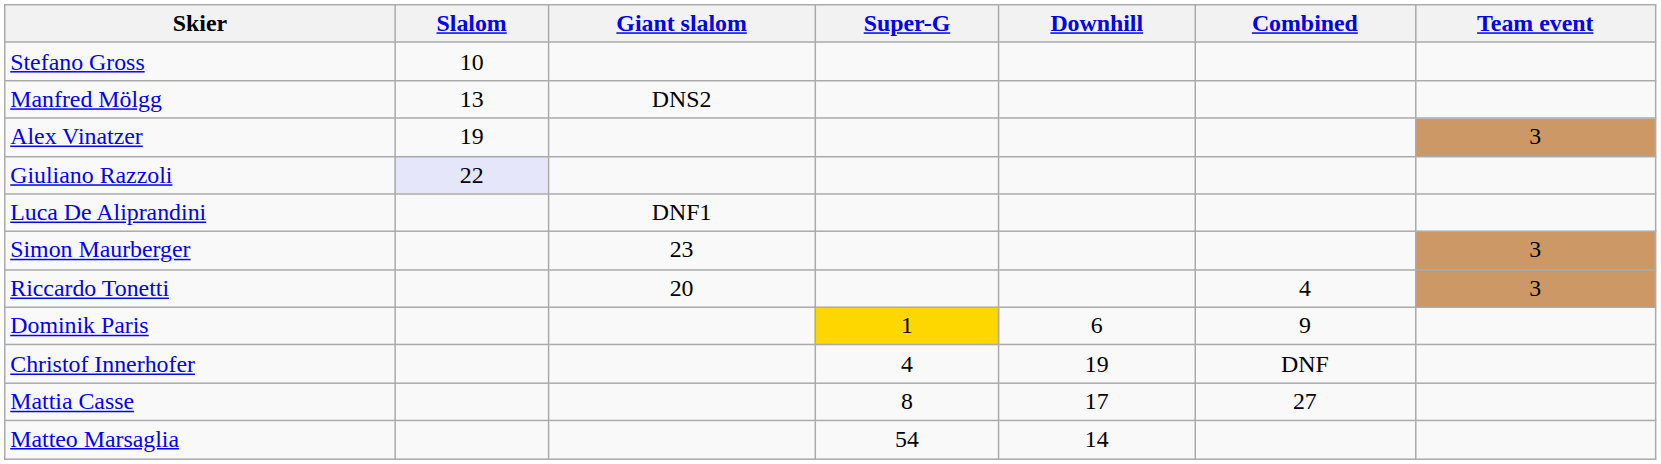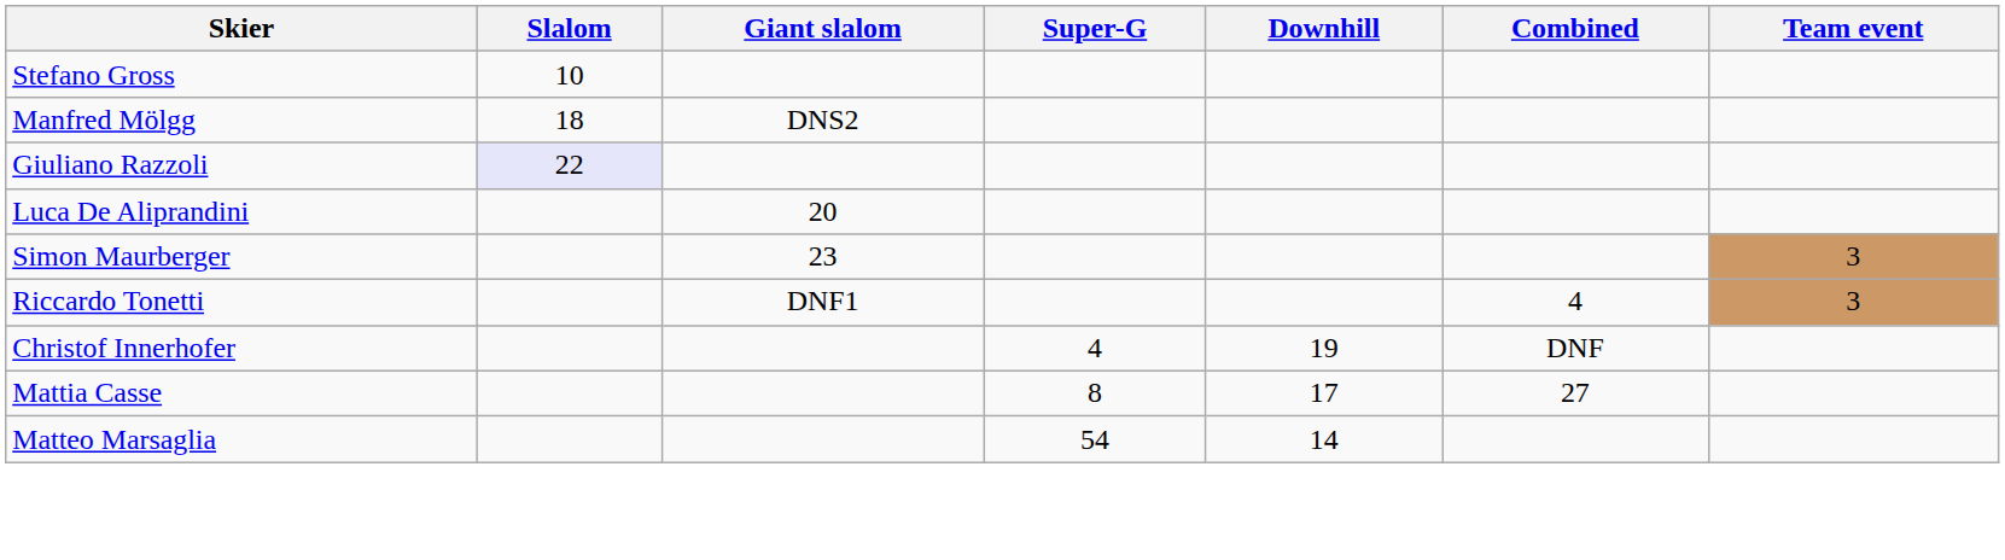Manfred Mölgg | Slalom: 13 -> 18
- row: Alex Vinatzer | 19 | 3
Luca De Aliprandini | Giant slalom: DNF1 -> 20
Riccardo Tonetti | Giant slalom: 20 -> DNF1
- row: Dominik Paris | 1 | 6 | 9
